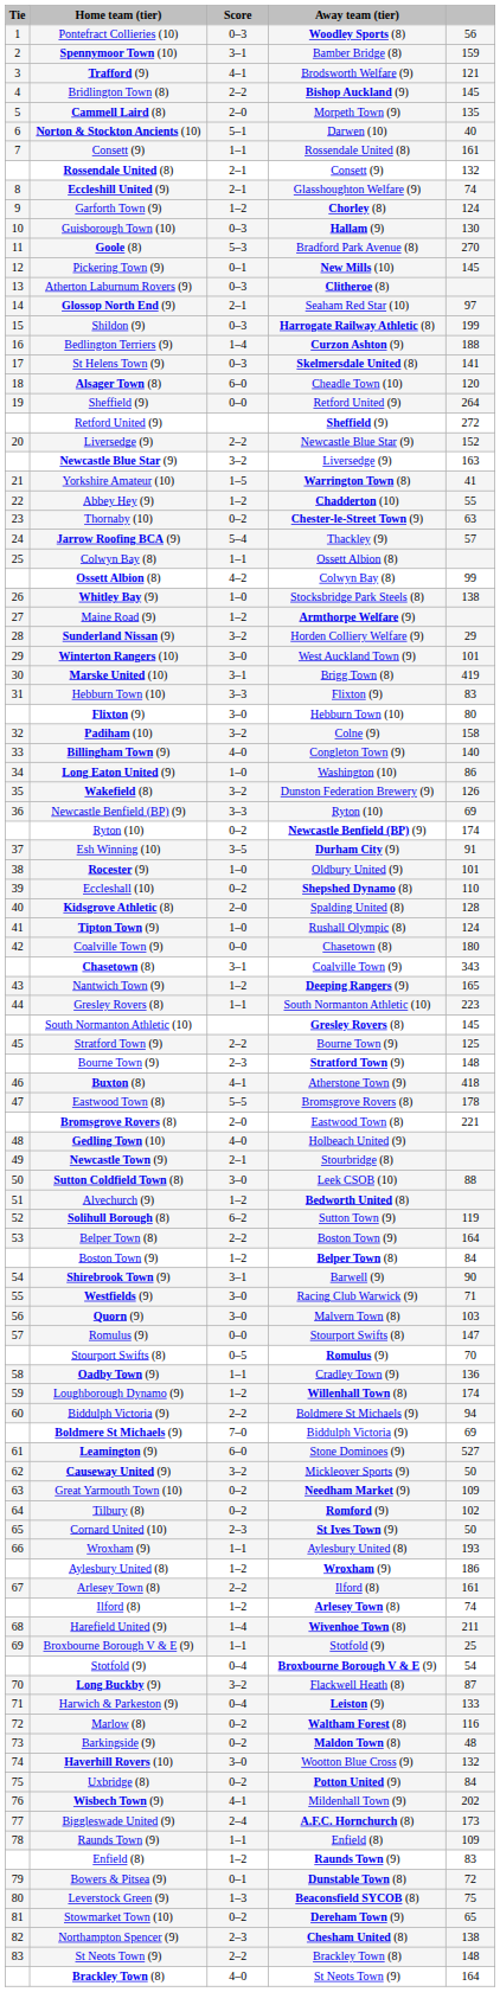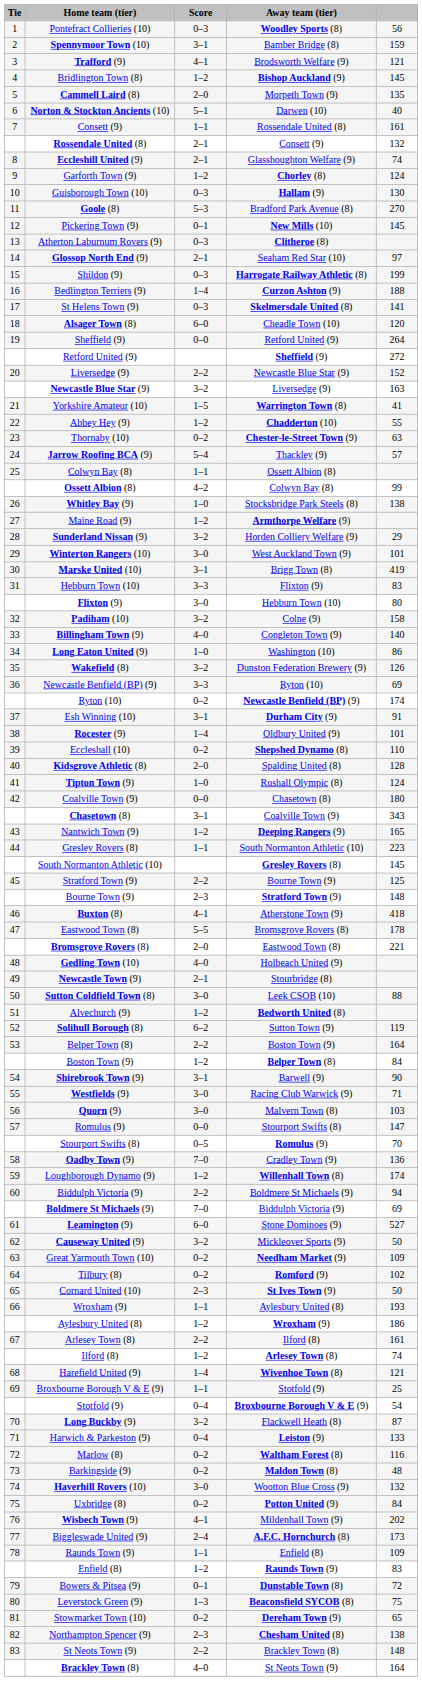Bridlington Town (8) | Score: 2–2 -> 1–2
Esh Winning (10) | Score: 3–5 -> 3–1
Rocester (9) | Score: 1–0 -> 1–4
Oadby Town (9) | Score: 1–1 -> 7–0
Harefield United (9) | column 5: 211 -> 121
